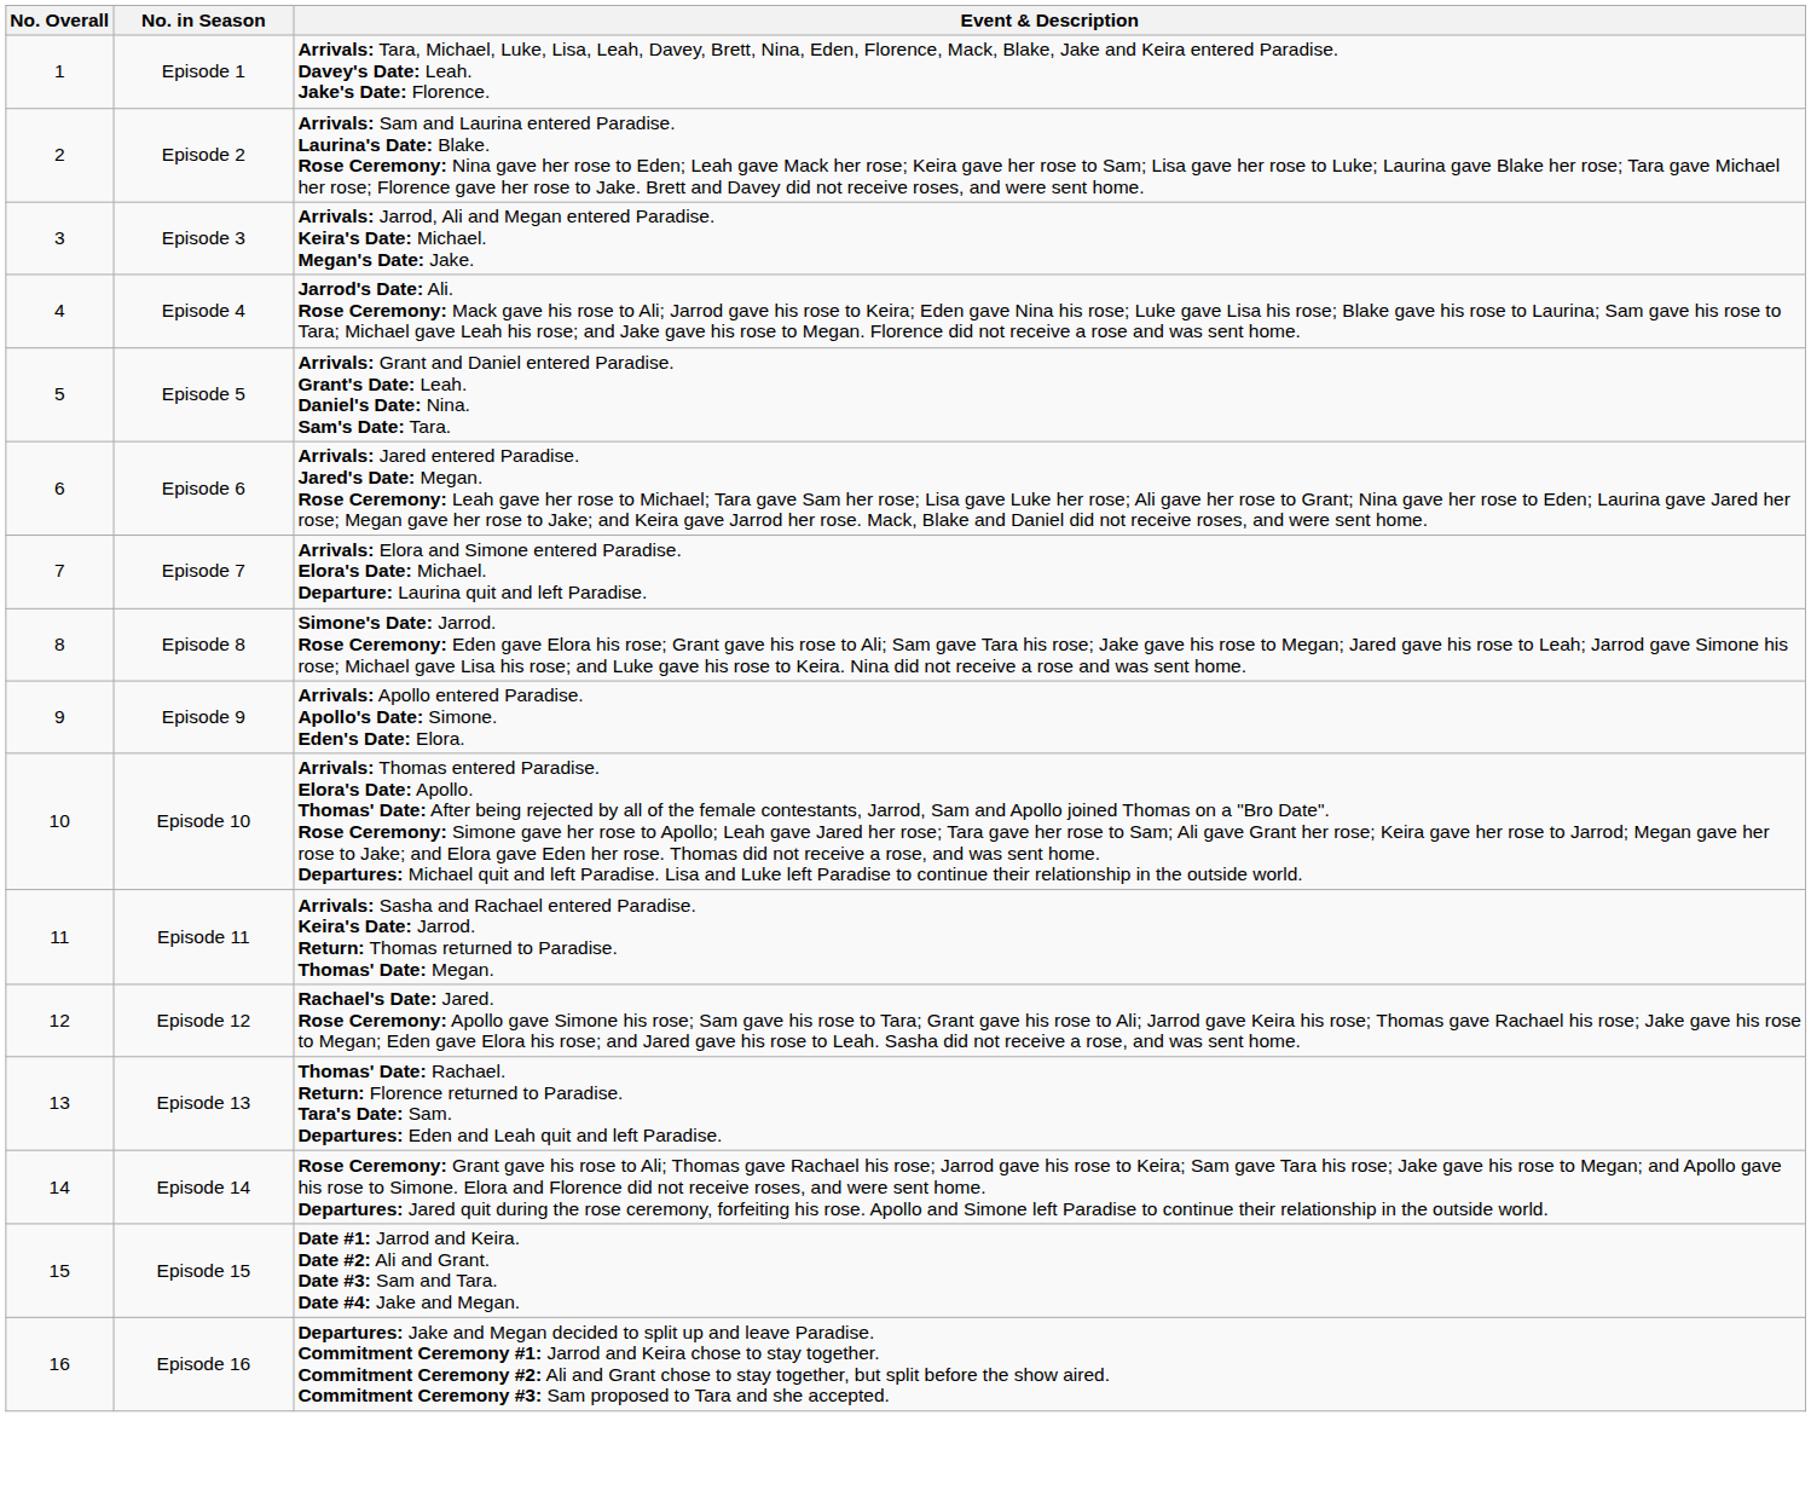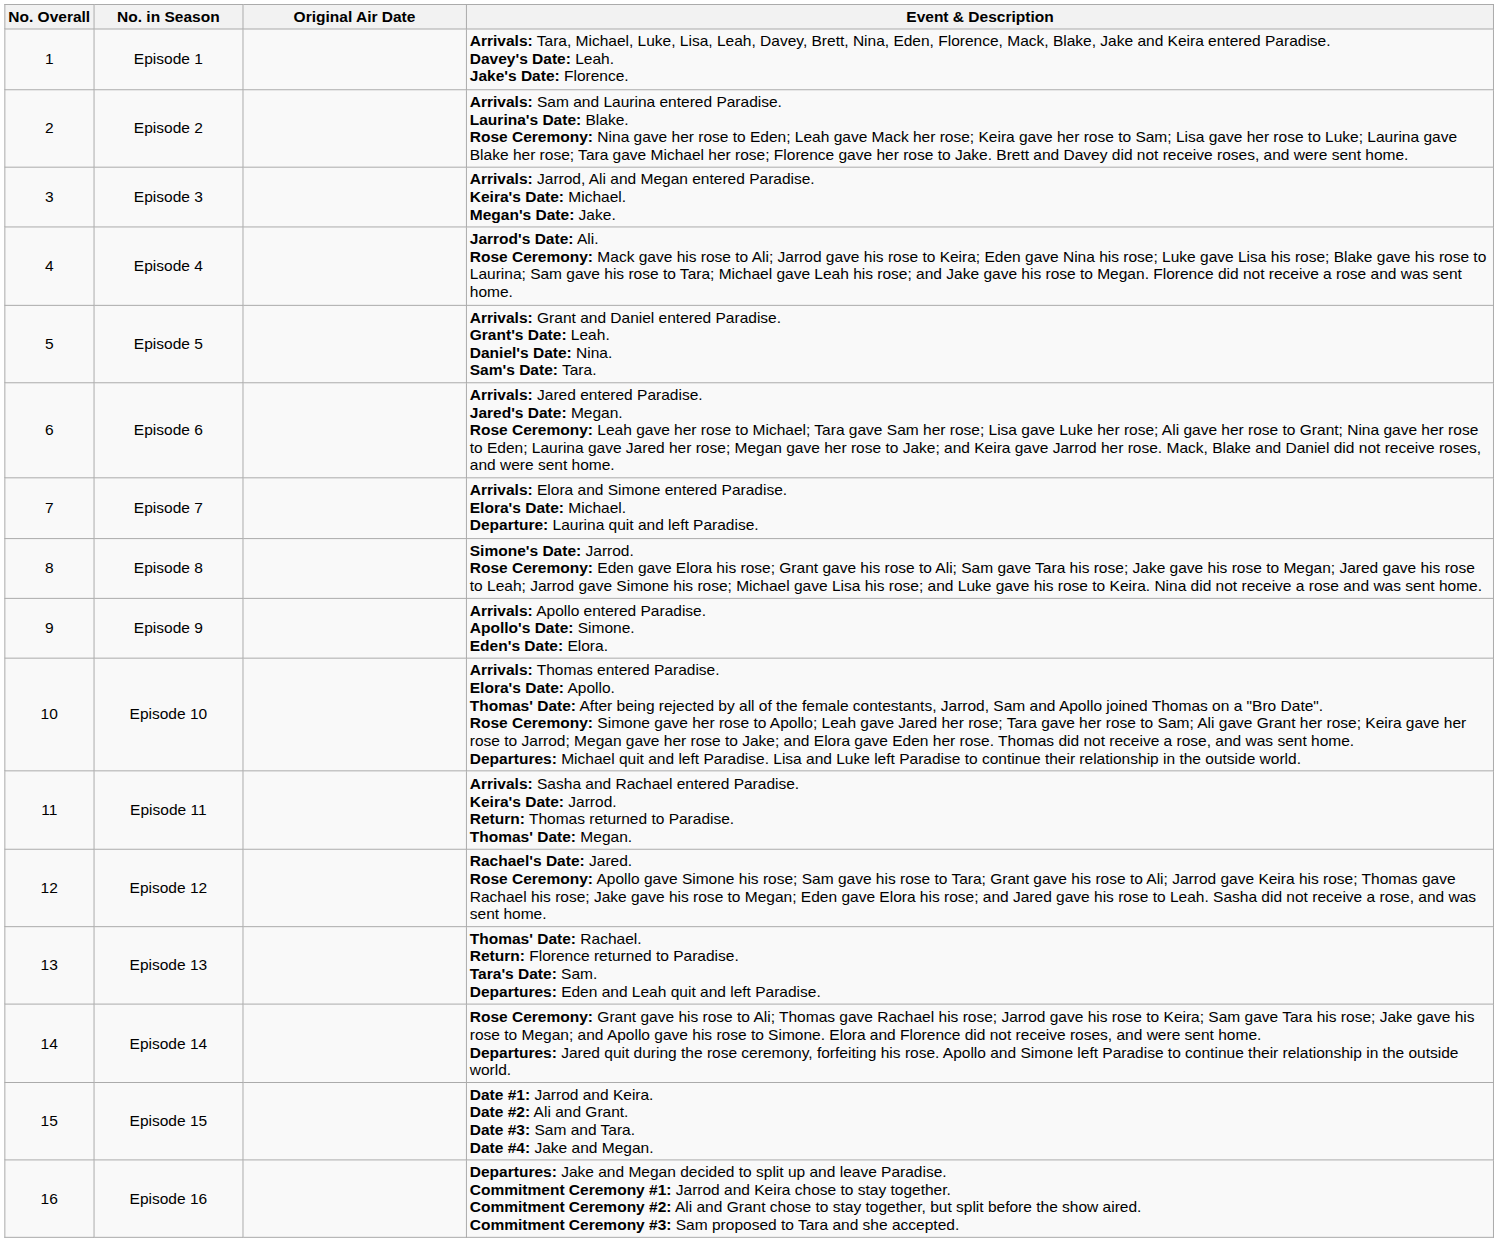+ column: Original Air Date
